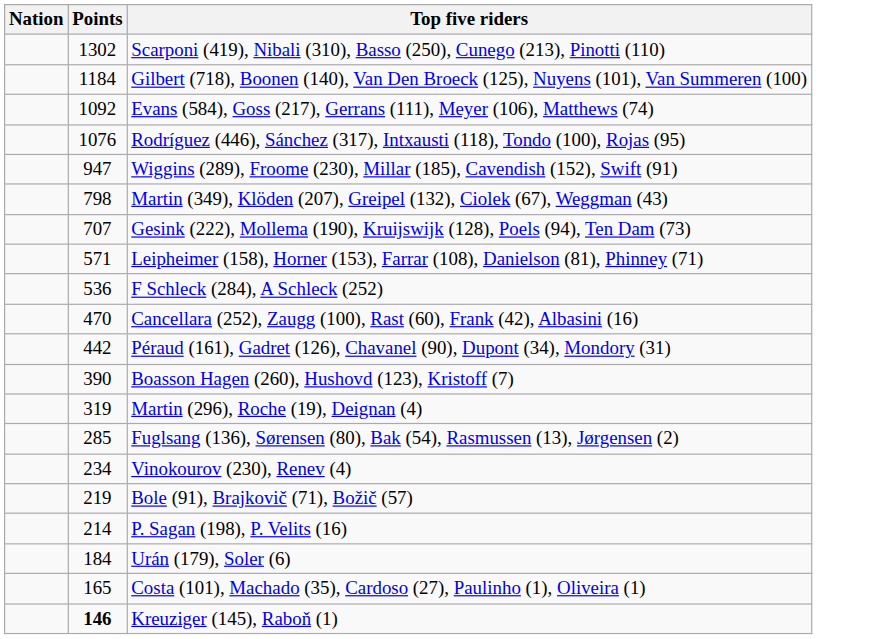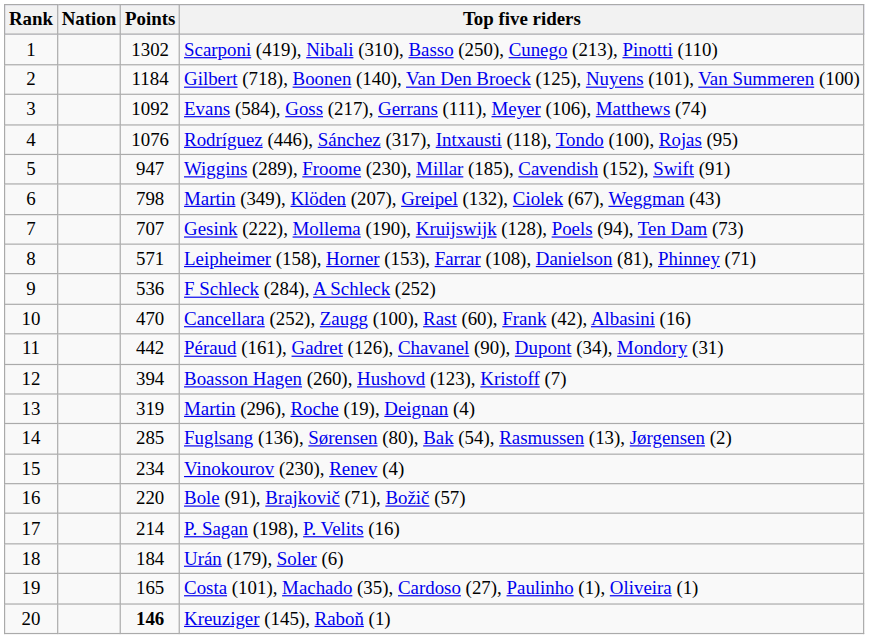+ column: Rank | 1 | 2 | 3 | 4 | 5 | 6 | 7 | 8 | 9 | 10 | 11 | 12 | 13 | 14 | 15 | 16 | 17 | 18 | 19 | 20
Boasson Hagen (260), Hushovd (123), Kristoff (7) | Points: 390 -> 394
Bole (91), Brajkovič (71), Božič (57) | Points: 219 -> 220
